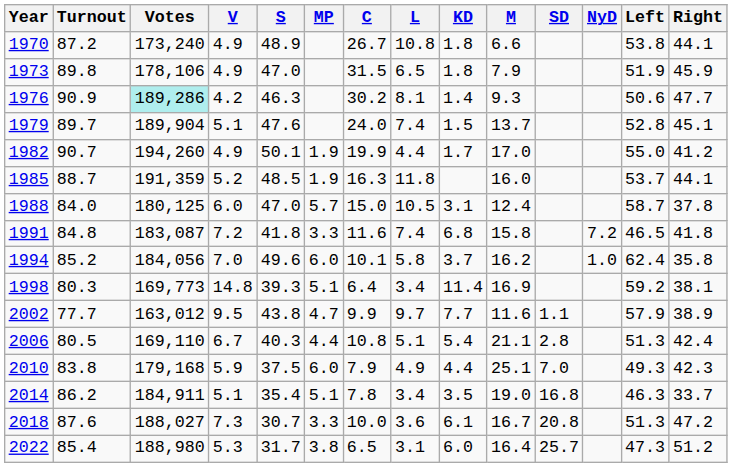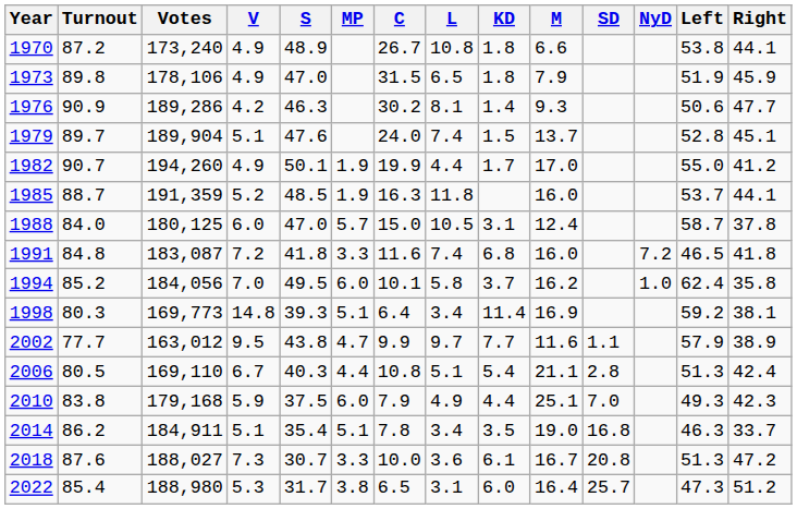1976 | Votes: paleturquoise background -> no background
1991 | M: 15.8 -> 16.0
1994 | S: 49.6 -> 49.5
